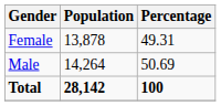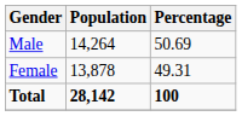rows swapped: Male <-> Female
